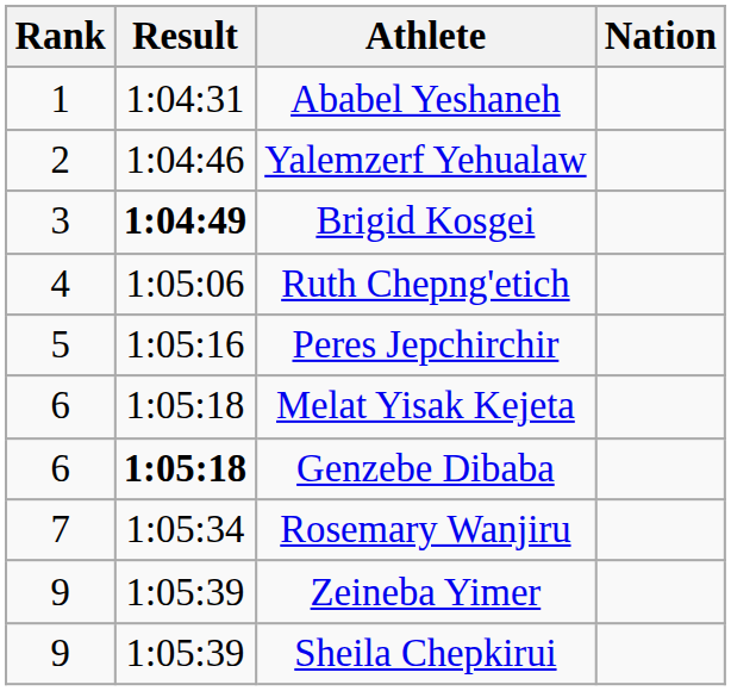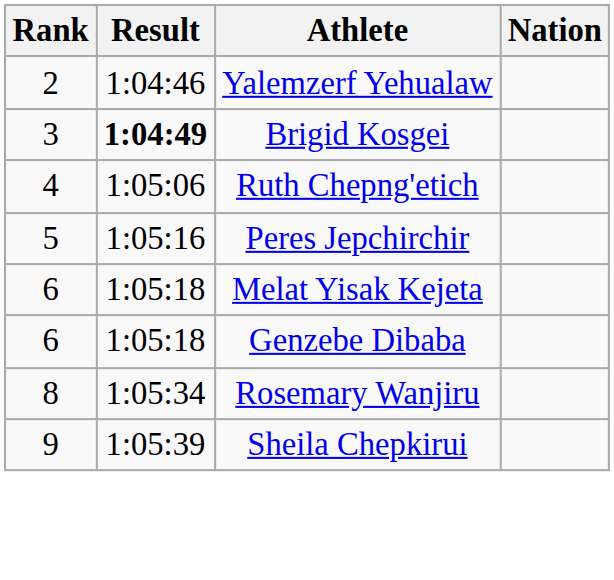- row: 1 | 1:04:31 | Ababel Yeshaneh
Genzebe Dibaba | Result: bold -> normal
Rosemary Wanjiru | Rank: 7 -> 8
- row: 9 | 1:05:39 | Zeineba Yimer
